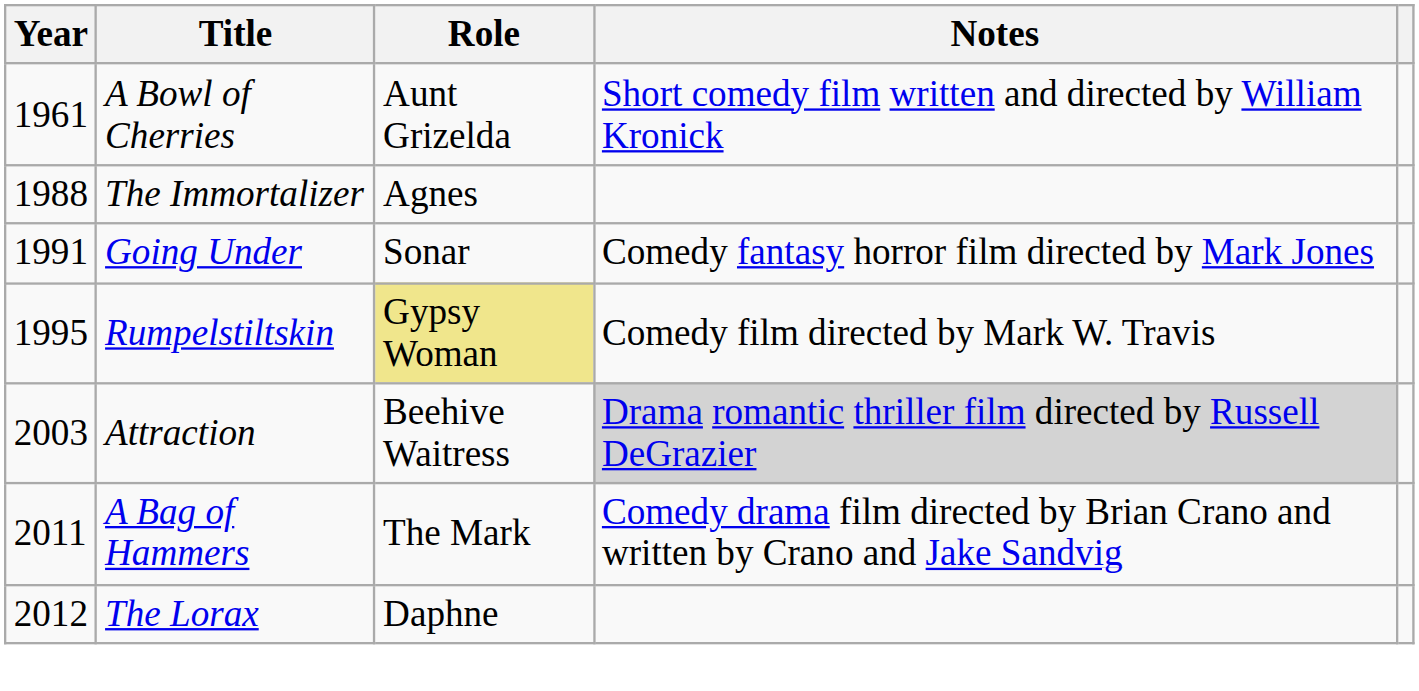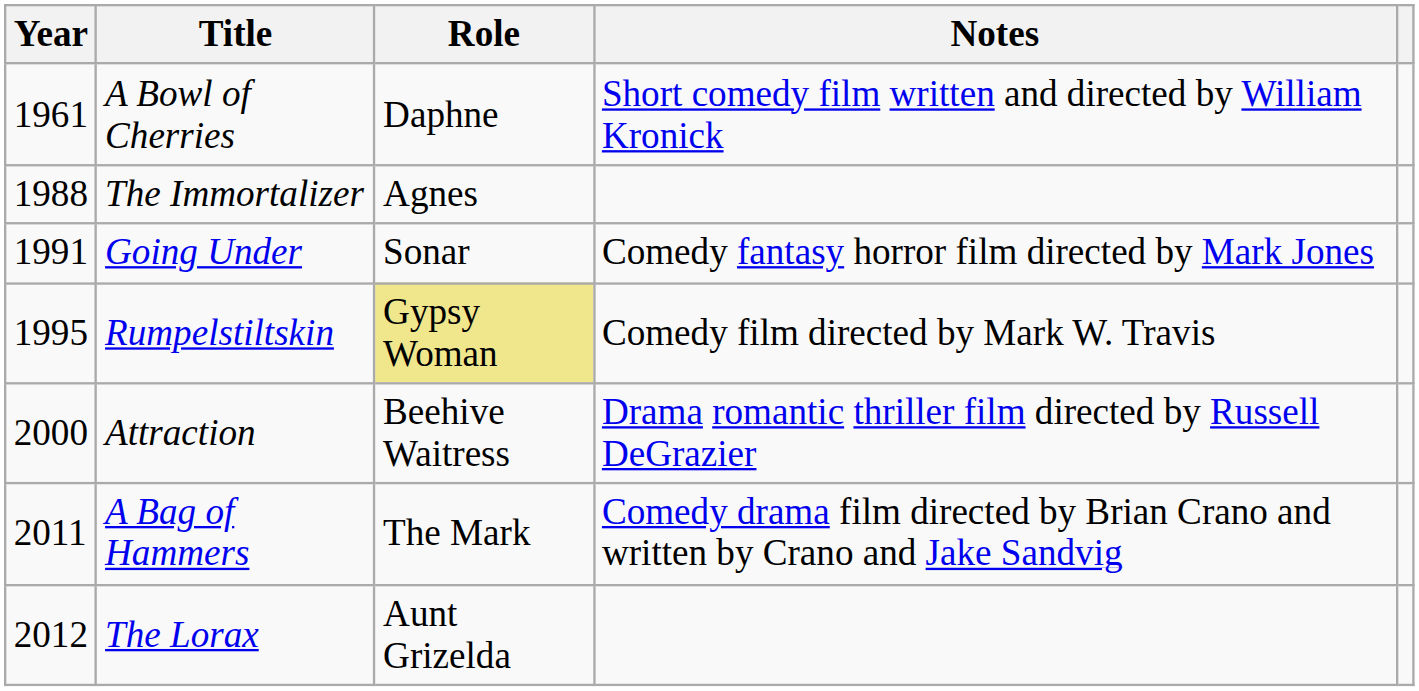A Bowl of Cherries | Role: Aunt Grizelda -> Daphne
Attraction | Year: 2003 -> 2000
Attraction | Notes: lightgrey background -> no background
The Lorax | Role: Daphne -> Aunt Grizelda
